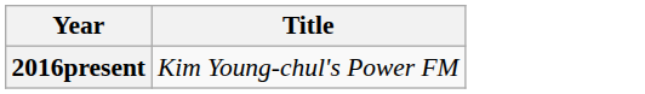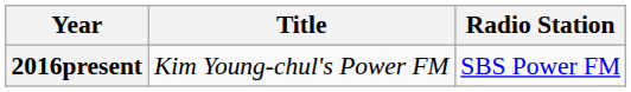+ column: Radio Station | SBS Power FM
